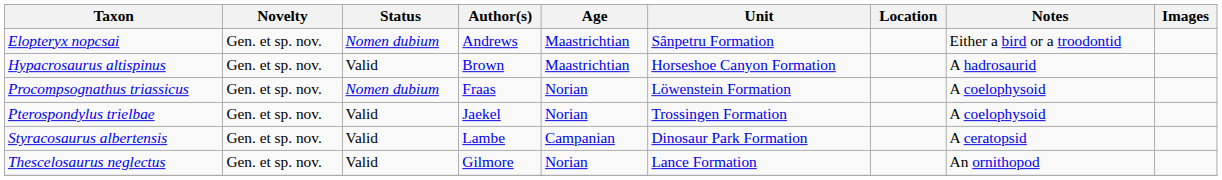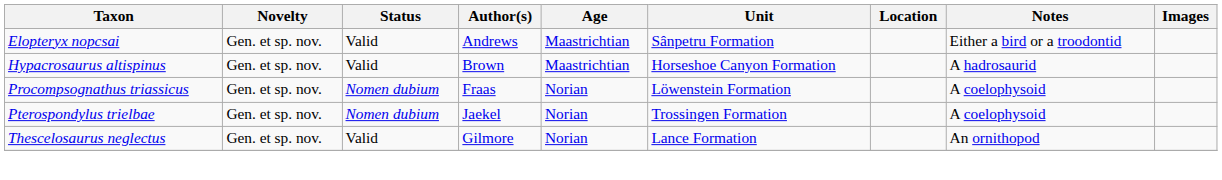Elopteryx nopcsai | Status: Nomen dubium -> Valid
Pterospondylus trielbae | Status: Valid -> Nomen dubium
- row: Styracosaurus albertensis | Gen. et sp. nov. | Valid | Lambe | Campanian | Dinosaur Park Formation | A ceratopsid
